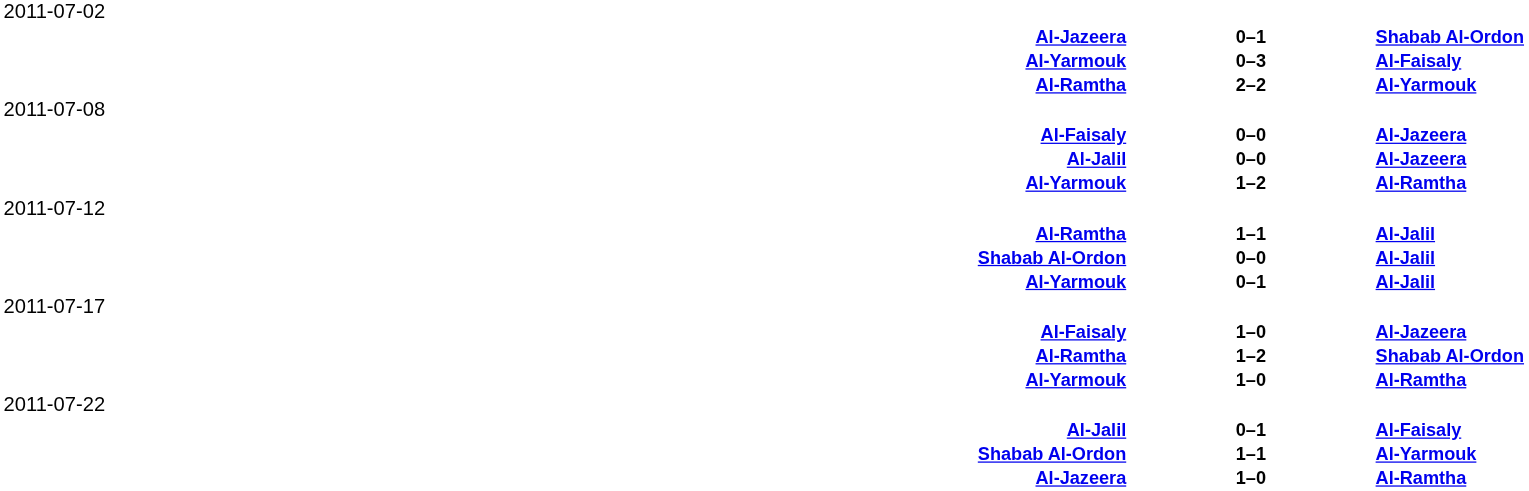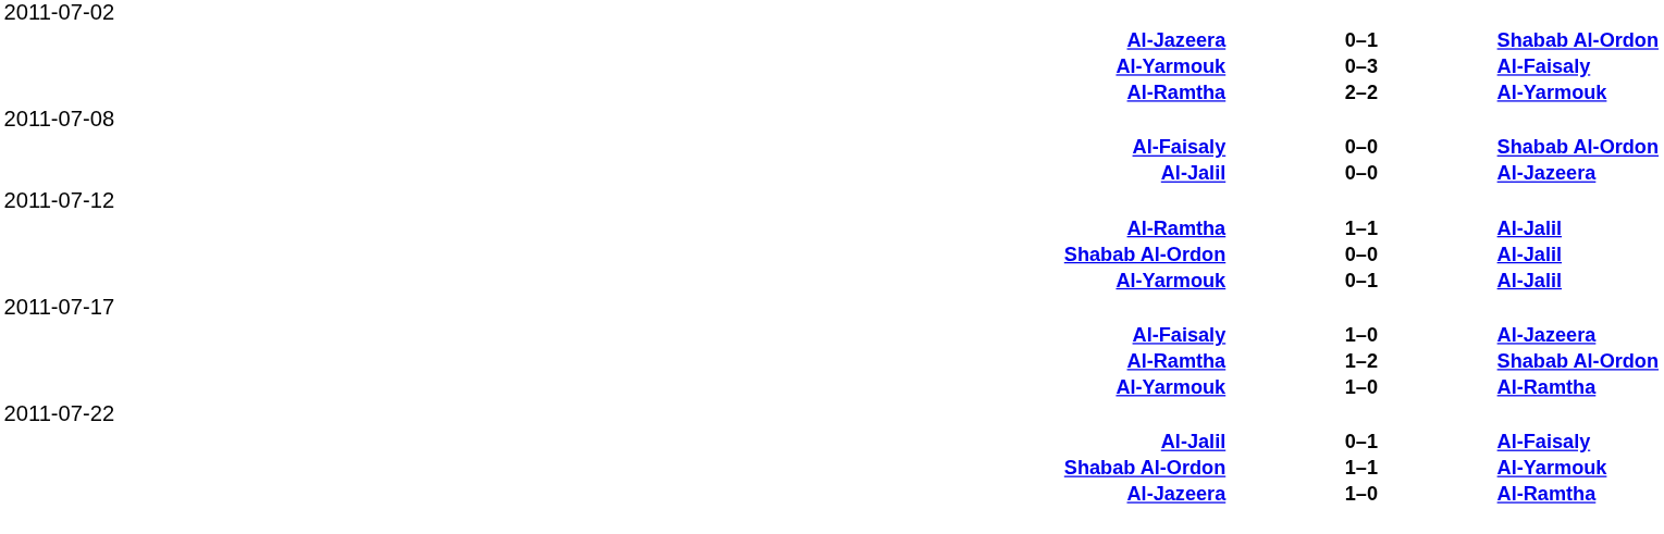Al-Faisaly / 0–0 | column 3: Al-Jazeera -> Shabab Al-Ordon
- row: Al-Yarmouk | 1–2 | Al-Ramtha
